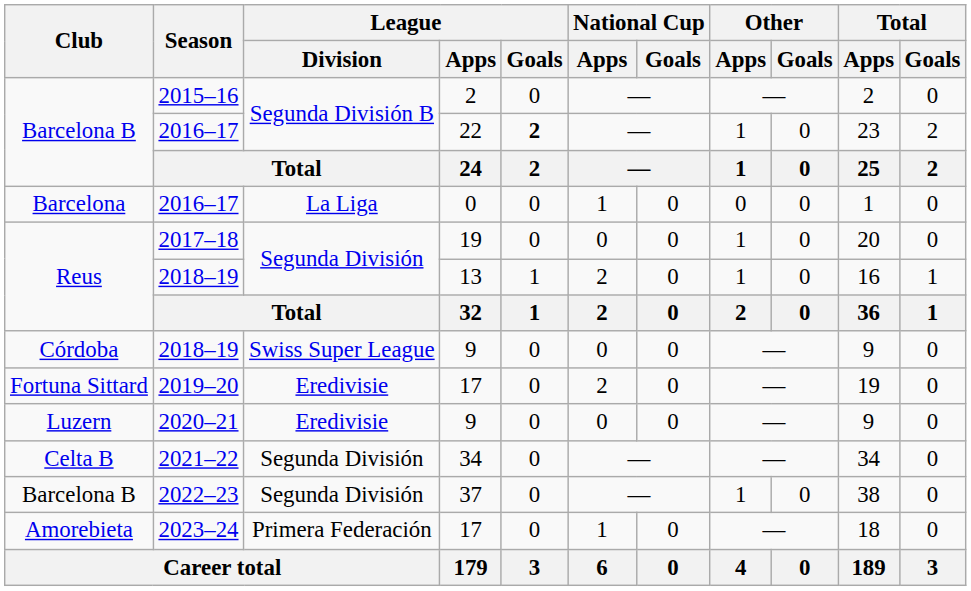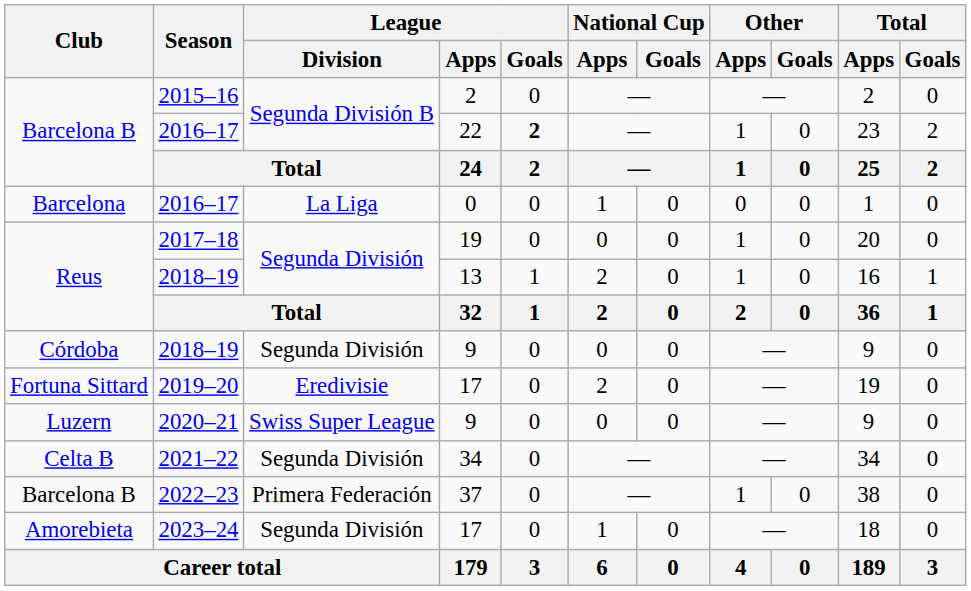Córdoba / 2018–19 | League / Division: Swiss Super League -> Segunda División
2020–21 | League / Division: Eredivisie -> Swiss Super League
2022–23 | League / Division: Segunda División -> Primera Federación
2023–24 | League / Division: Primera Federación -> Segunda División
